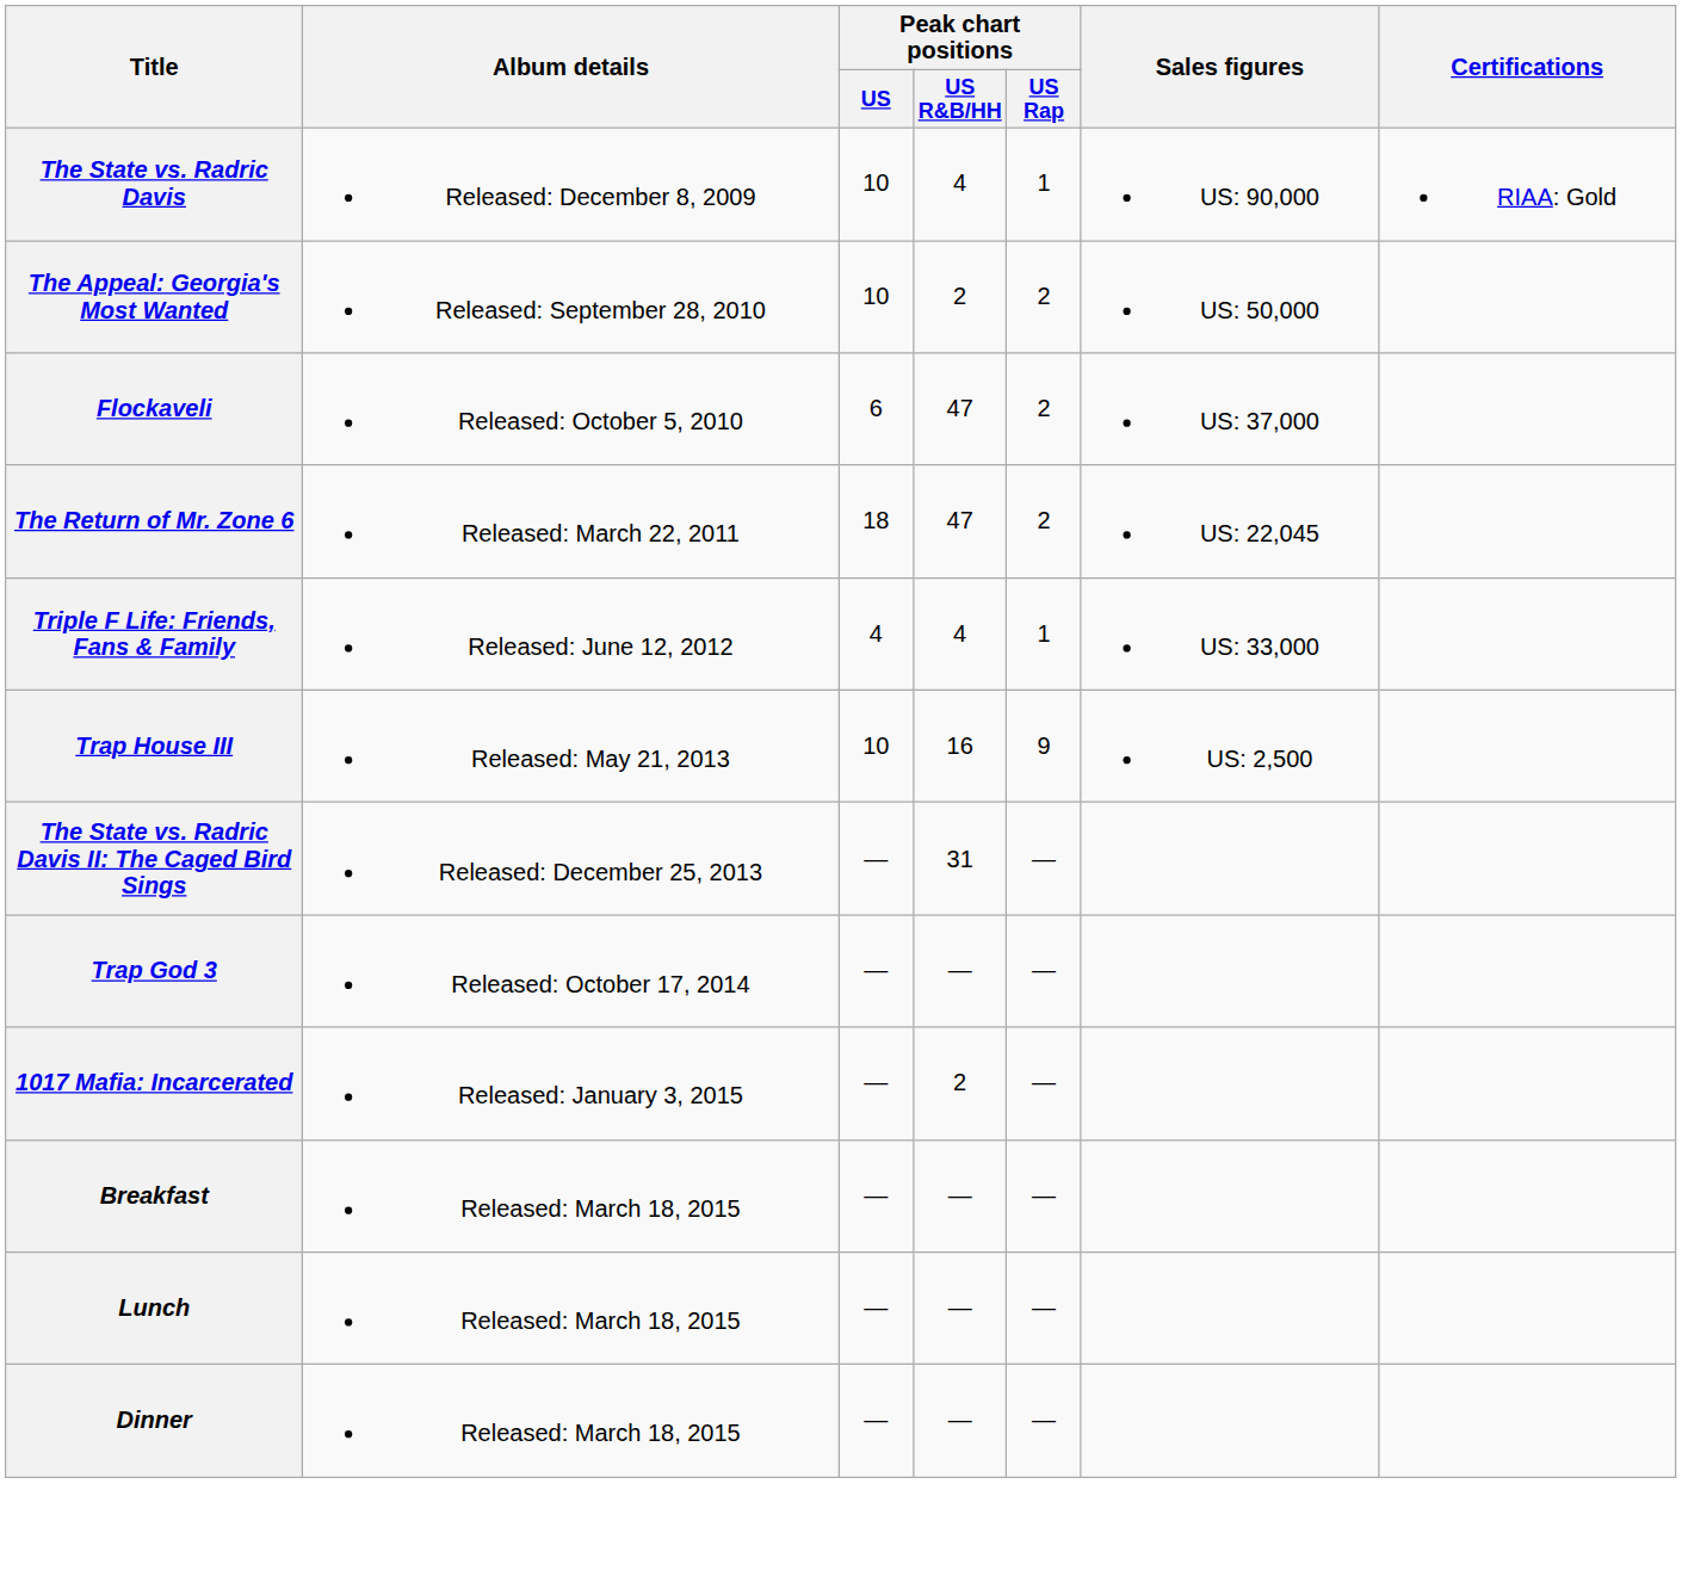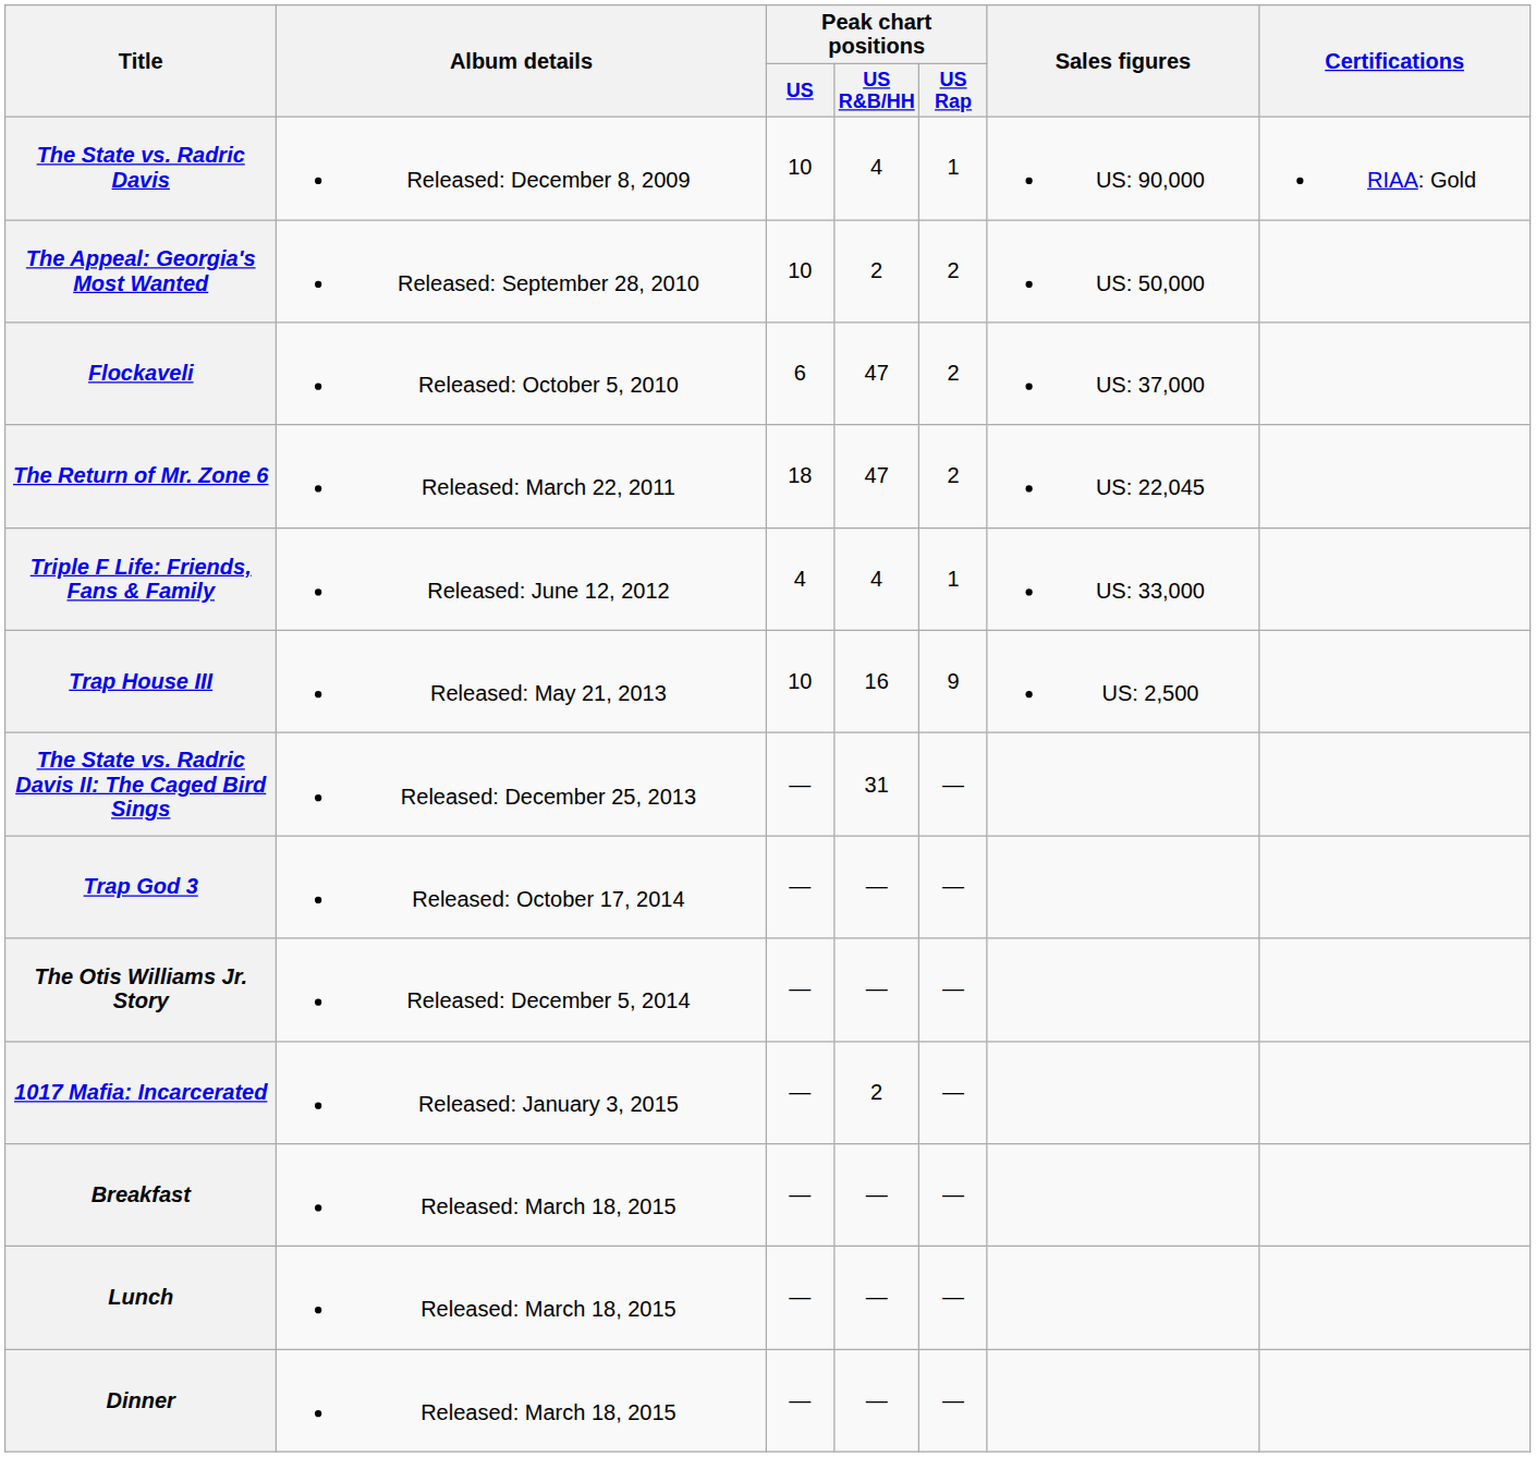+ row: The Otis Williams Jr. Story | Released: December 5, 2014 | — | — | —
